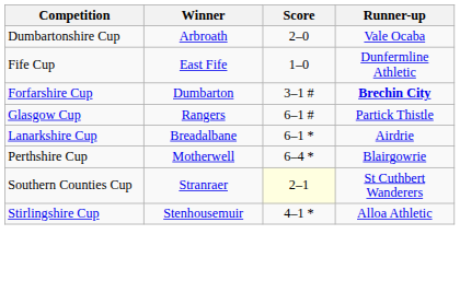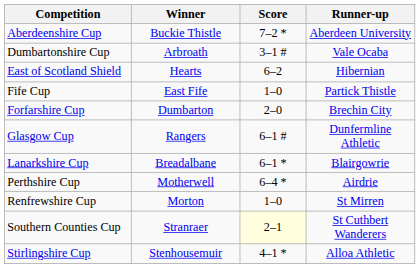+ row: Aberdeenshire Cup | Buckie Thistle | 7–2 * | Aberdeen University
Dumbartonshire Cup | Score: 2–0 -> 3–1 #
+ row: East of Scotland Shield | Hearts | 6–2 | Hibernian
Fife Cup | Runner-up: Dunfermline Athletic -> Partick Thistle
Forfarshire Cup | Score: 3–1 # -> 2–0
Forfarshire Cup | Runner-up: bold -> normal
Glasgow Cup | Runner-up: Partick Thistle -> Dunfermline Athletic
Lanarkshire Cup | Runner-up: Airdrie -> Blairgowrie
Perthshire Cup | Runner-up: Blairgowrie -> Airdrie
+ row: Renfrewshire Cup | Morton | 1–0 | St Mirren
